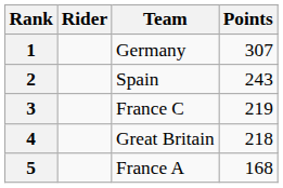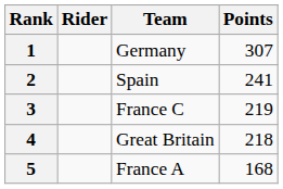2 | Points: 243 -> 241
